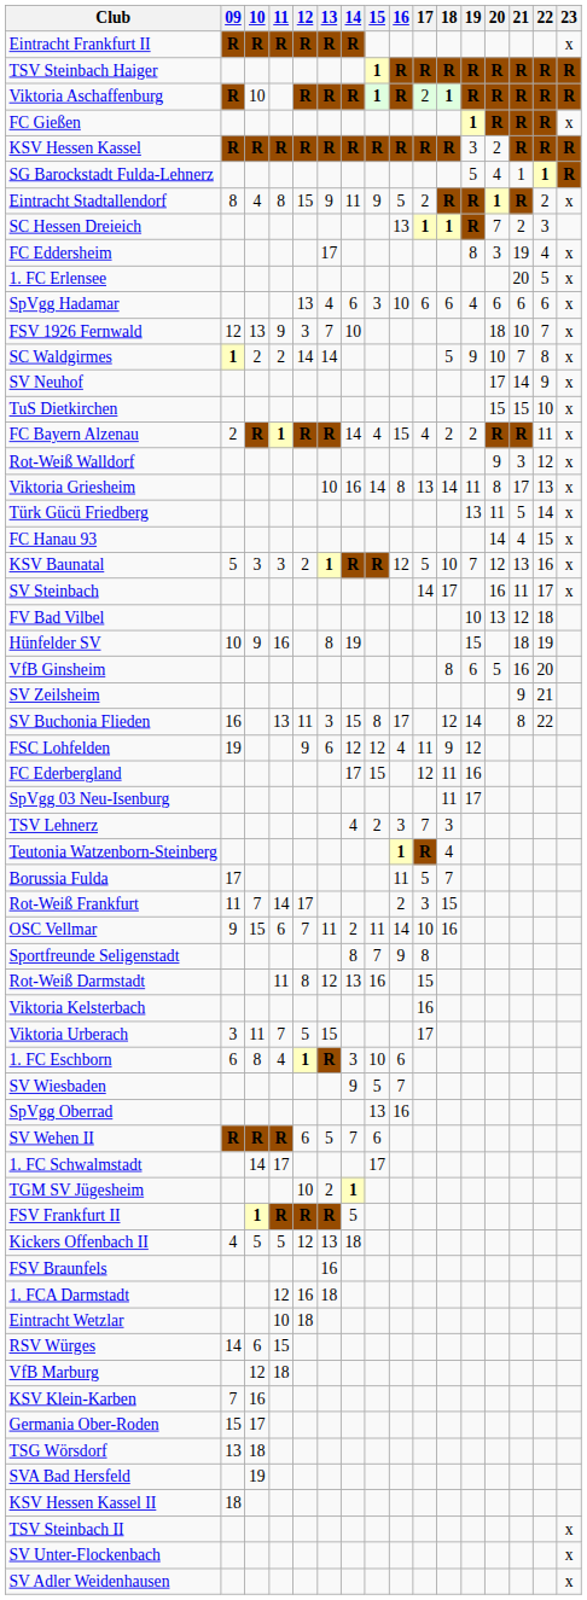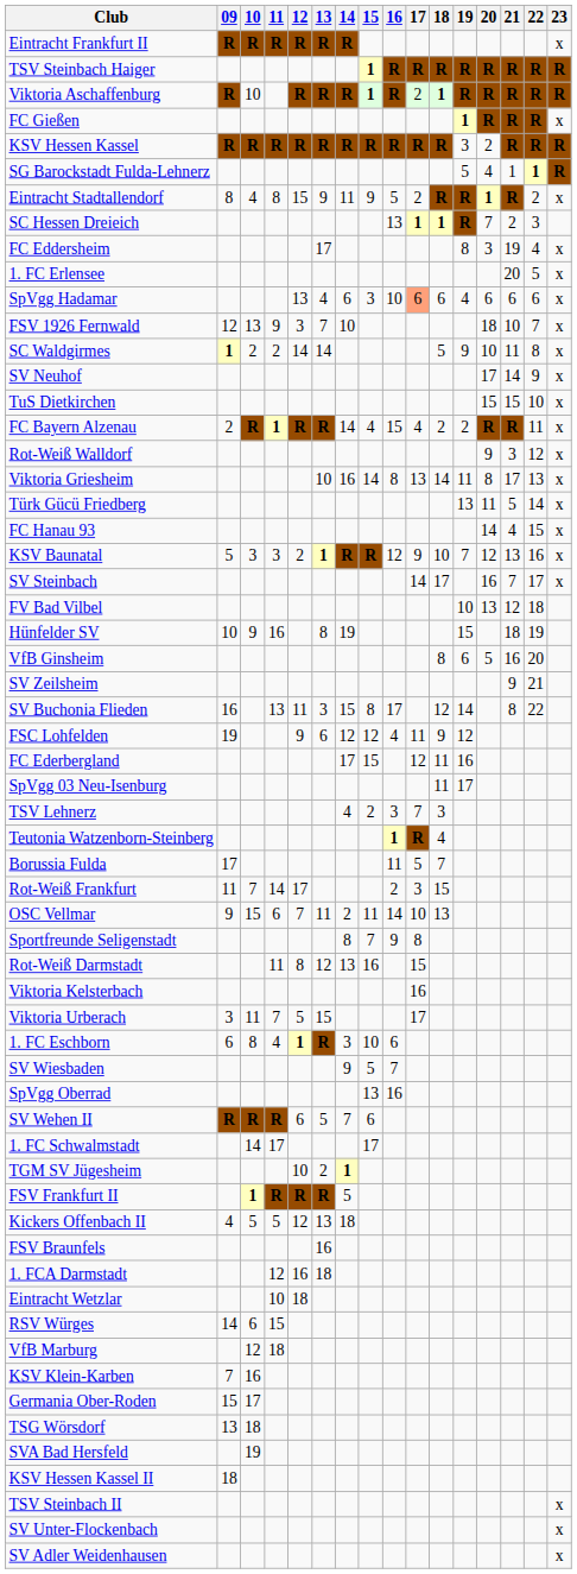SpVgg Hadamar | 17: no background -> lightsalmon background
SC Waldgirmes | 21: 7 -> 11
KSV Baunatal | 17: 5 -> 9
SV Steinbach | 21: 11 -> 7
OSC Vellmar | 18: 16 -> 13
